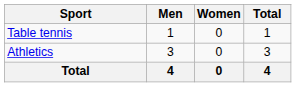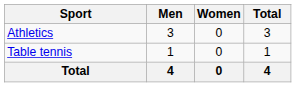rows swapped: Athletics <-> Table tennis
